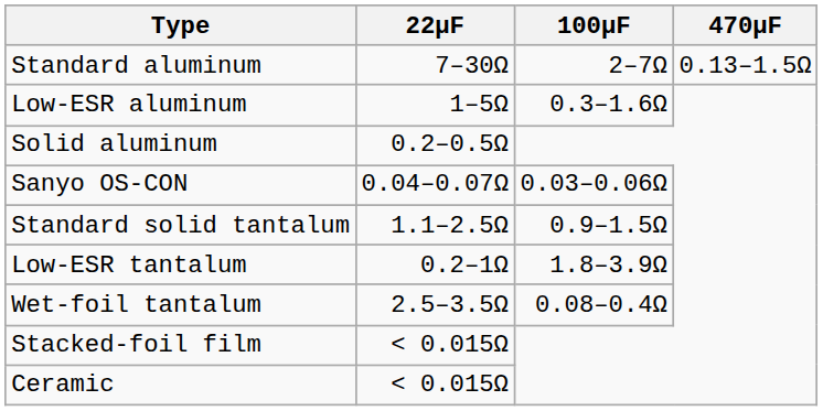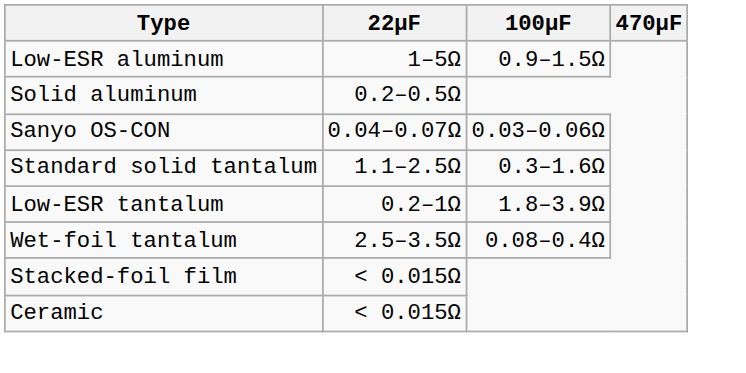- row: Standard aluminum | 7–30Ω | 2–7Ω | 0.13–1.5Ω
Low-ESR aluminum | 100μF: 0.3–1.6Ω -> 0.9–1.5Ω
Standard solid tantalum | 100μF: 0.9–1.5Ω -> 0.3–1.6Ω
